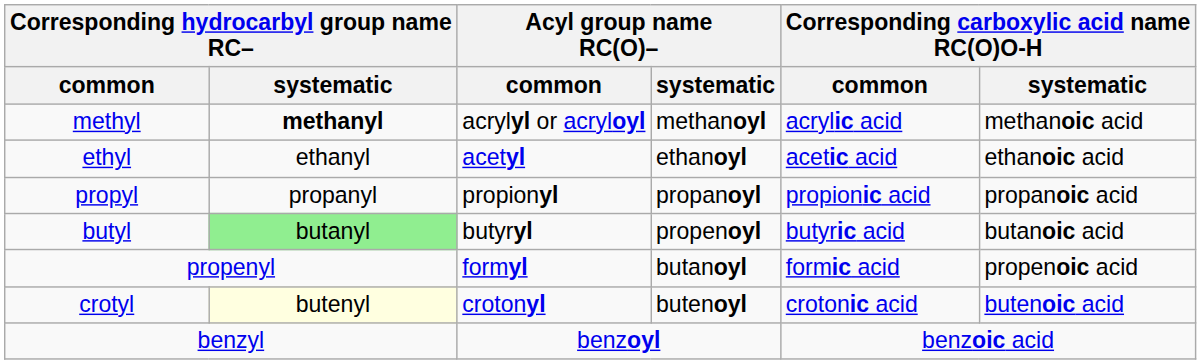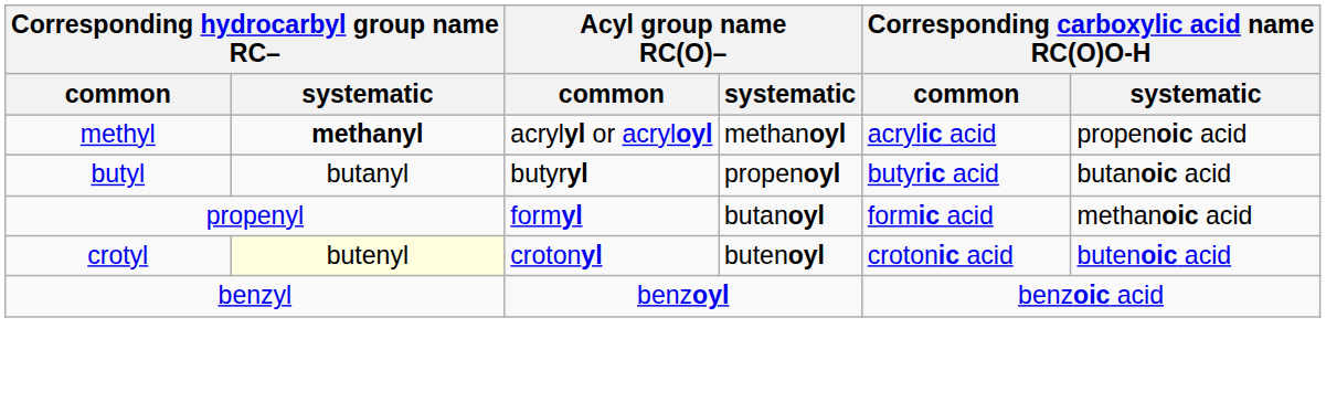methyl | Corresponding carboxylic acid name RC(O)O-H / systematic: methanoic acid -> propenoic acid
- row: ethyl | ethanyl | acetyl | ethanoyl | acetic acid | ethanoic acid
- row: propyl | propanyl | propionyl | propanoyl | propionic acid | propanoic acid
butyl | Corresponding hydrocarbyl group name RC– / systematic: lightgreen background -> no background
propenyl | Corresponding carboxylic acid name RC(O)O-H / systematic: propenoic acid -> methanoic acid
